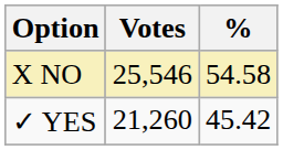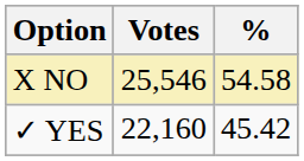✓ YES | Votes: 21,260 -> 22,160
